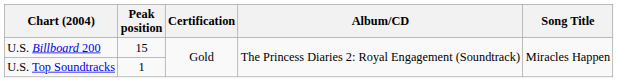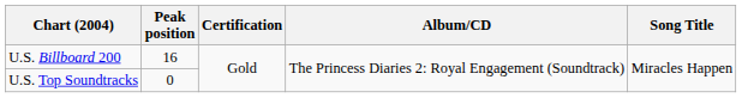U.S. Billboard 200 | Peak position: 15 -> 16
U.S. Top Soundtracks | Peak position: 1 -> 0
